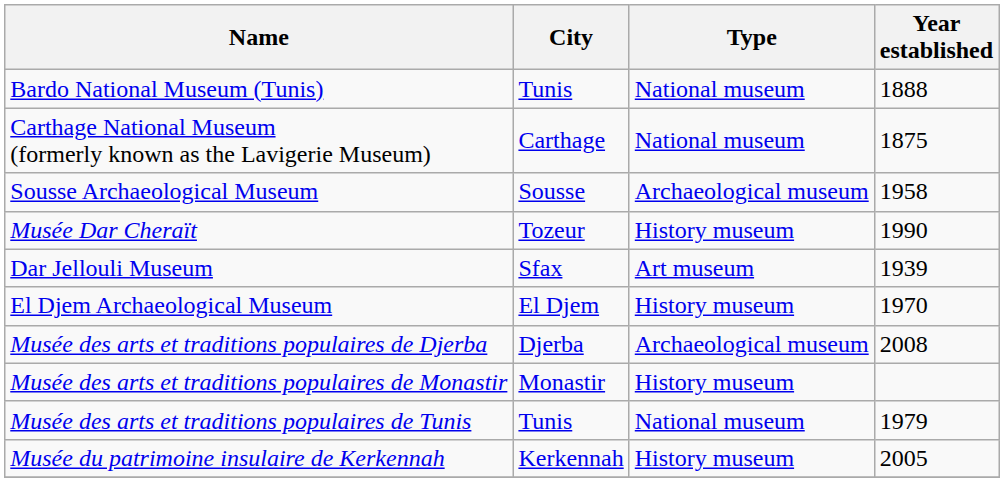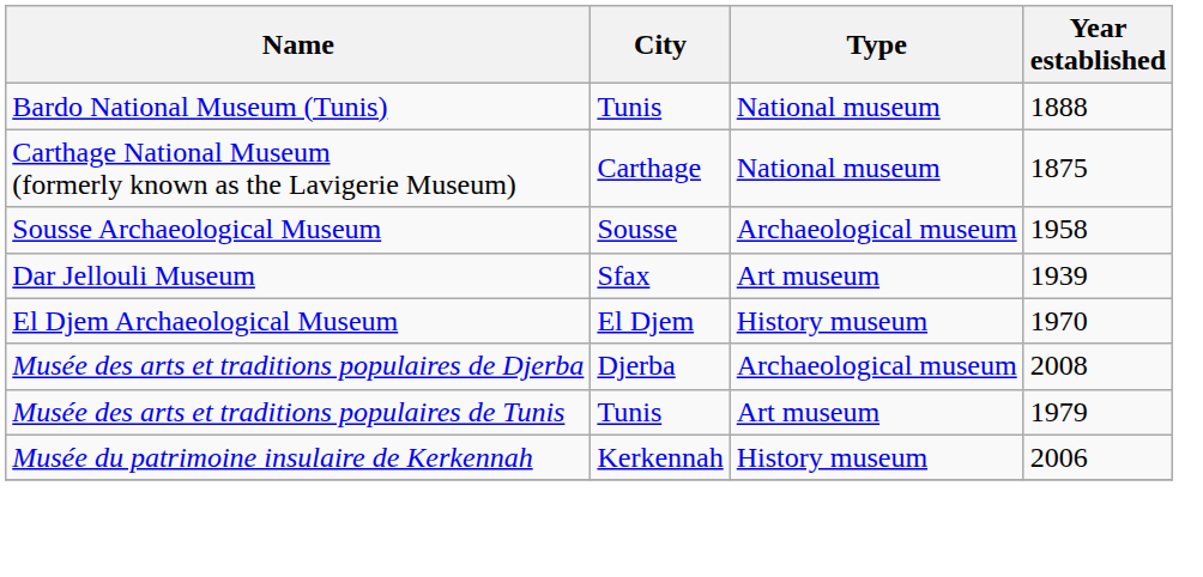- row: Musée Dar Cheraït | Tozeur | History museum | 1990
- row: Musée des arts et traditions populaires de Monastir | Monastir | History museum
Musée des arts et traditions populaires de Tunis | Type: National museum -> Art museum
Musée du patrimoine insulaire de Kerkennah | Year established: 2005 -> 2006
